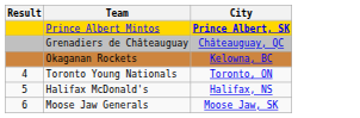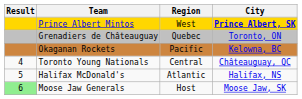+ column: Region | West | Quebec | Pacific | Central | Atlantic | Host
Grenadiers de Châteauguay | City: Châteauguay, QC -> Toronto, ON
Toronto Young Nationals | City: Toronto, ON -> Châteauguay, QC
Moose Jaw Generals | Result: no background -> lightgreen background
